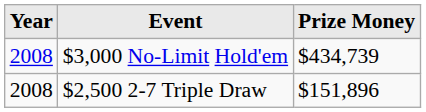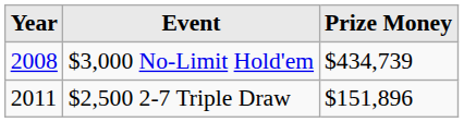$2,500 2-7 Triple Draw | Year: 2008 -> 2011
